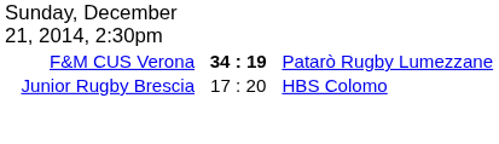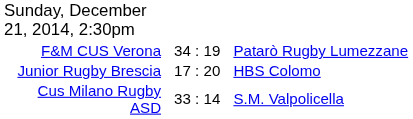F&M CUS Verona | column 2: bold -> normal
+ row: Cus Milano Rugby ASD | 33 : 14 | S.M. Valpolicella
